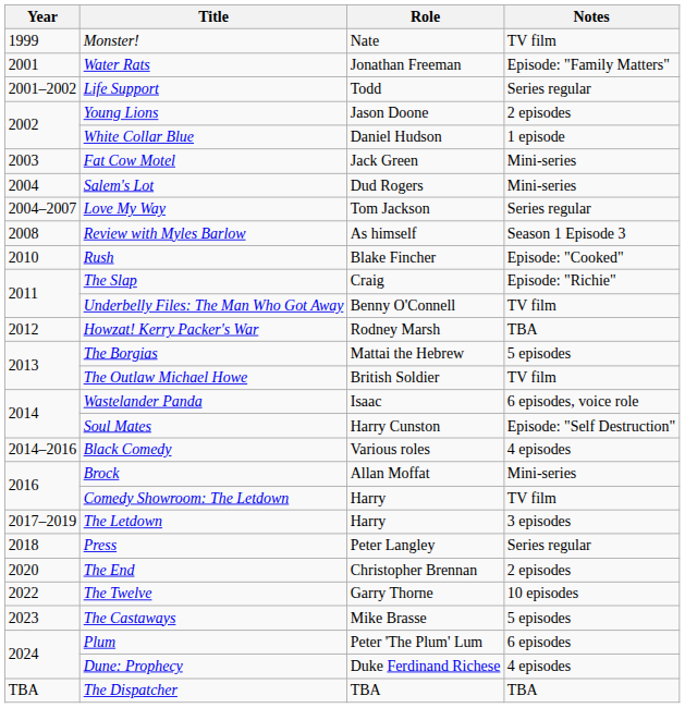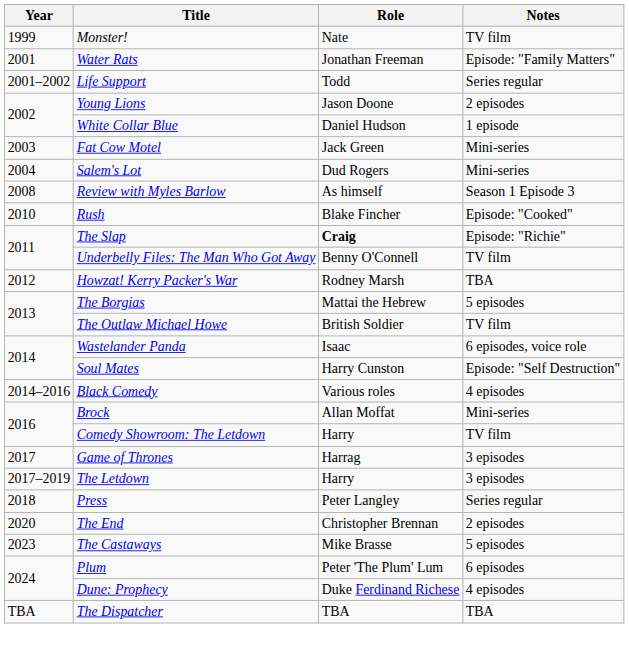- row: 2004–2007 | Love My Way | Tom Jackson | Series regular
The Slap | Role: normal -> bold
+ row: 2017 | Game of Thrones | Harrag | 3 episodes
- row: 2022 | The Twelve | Garry Thorne | 10 episodes
